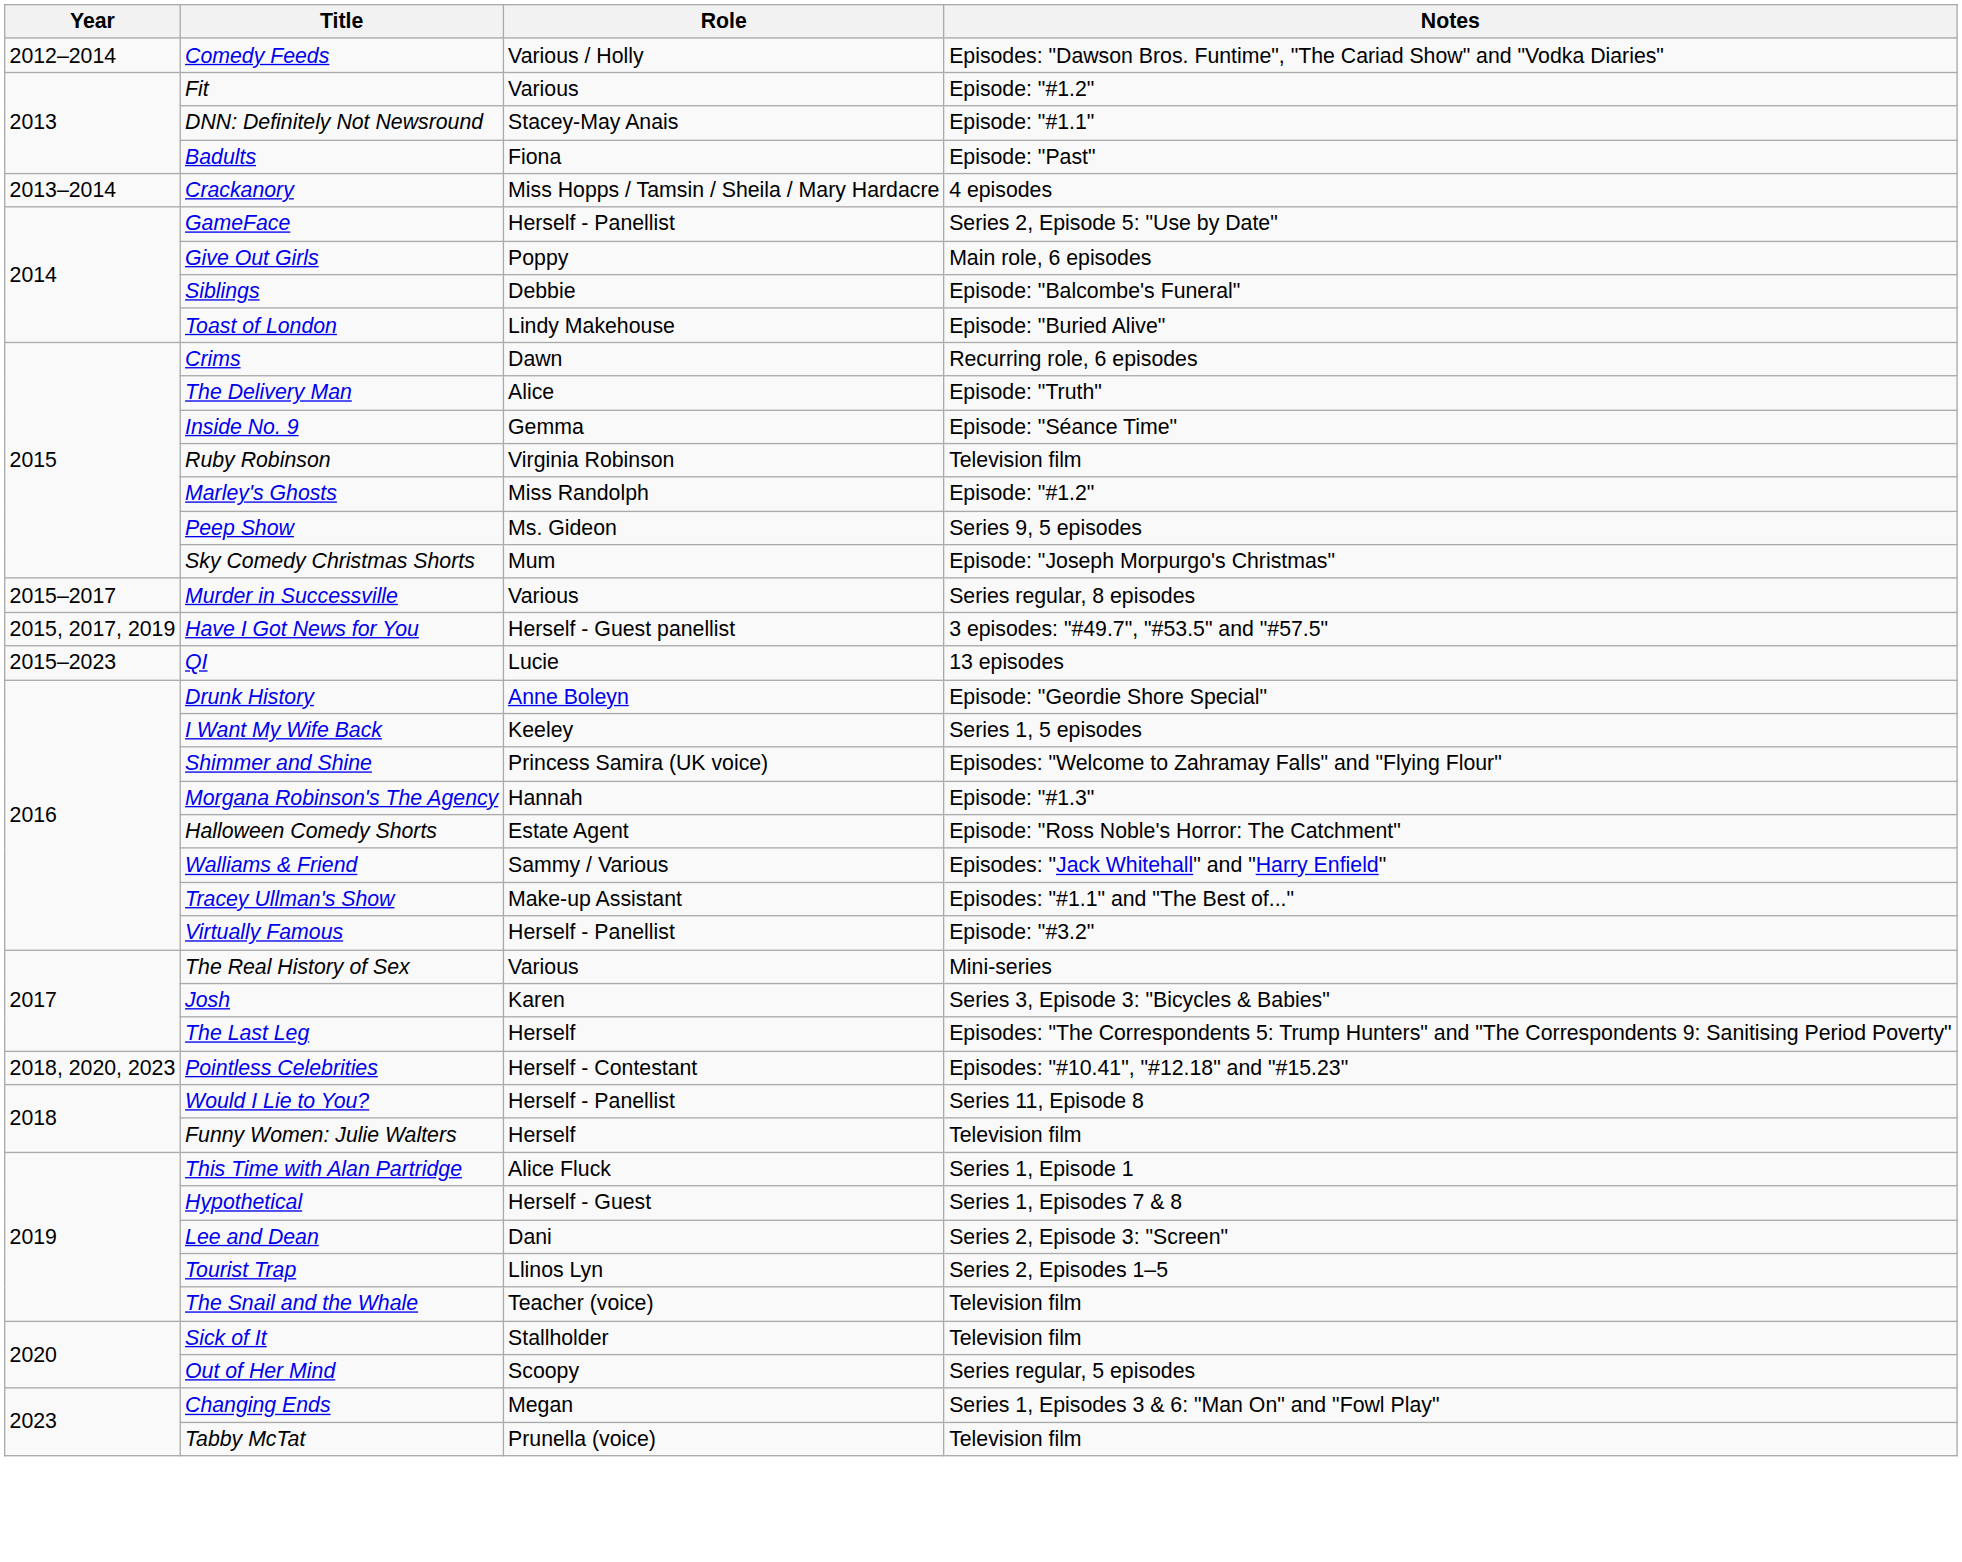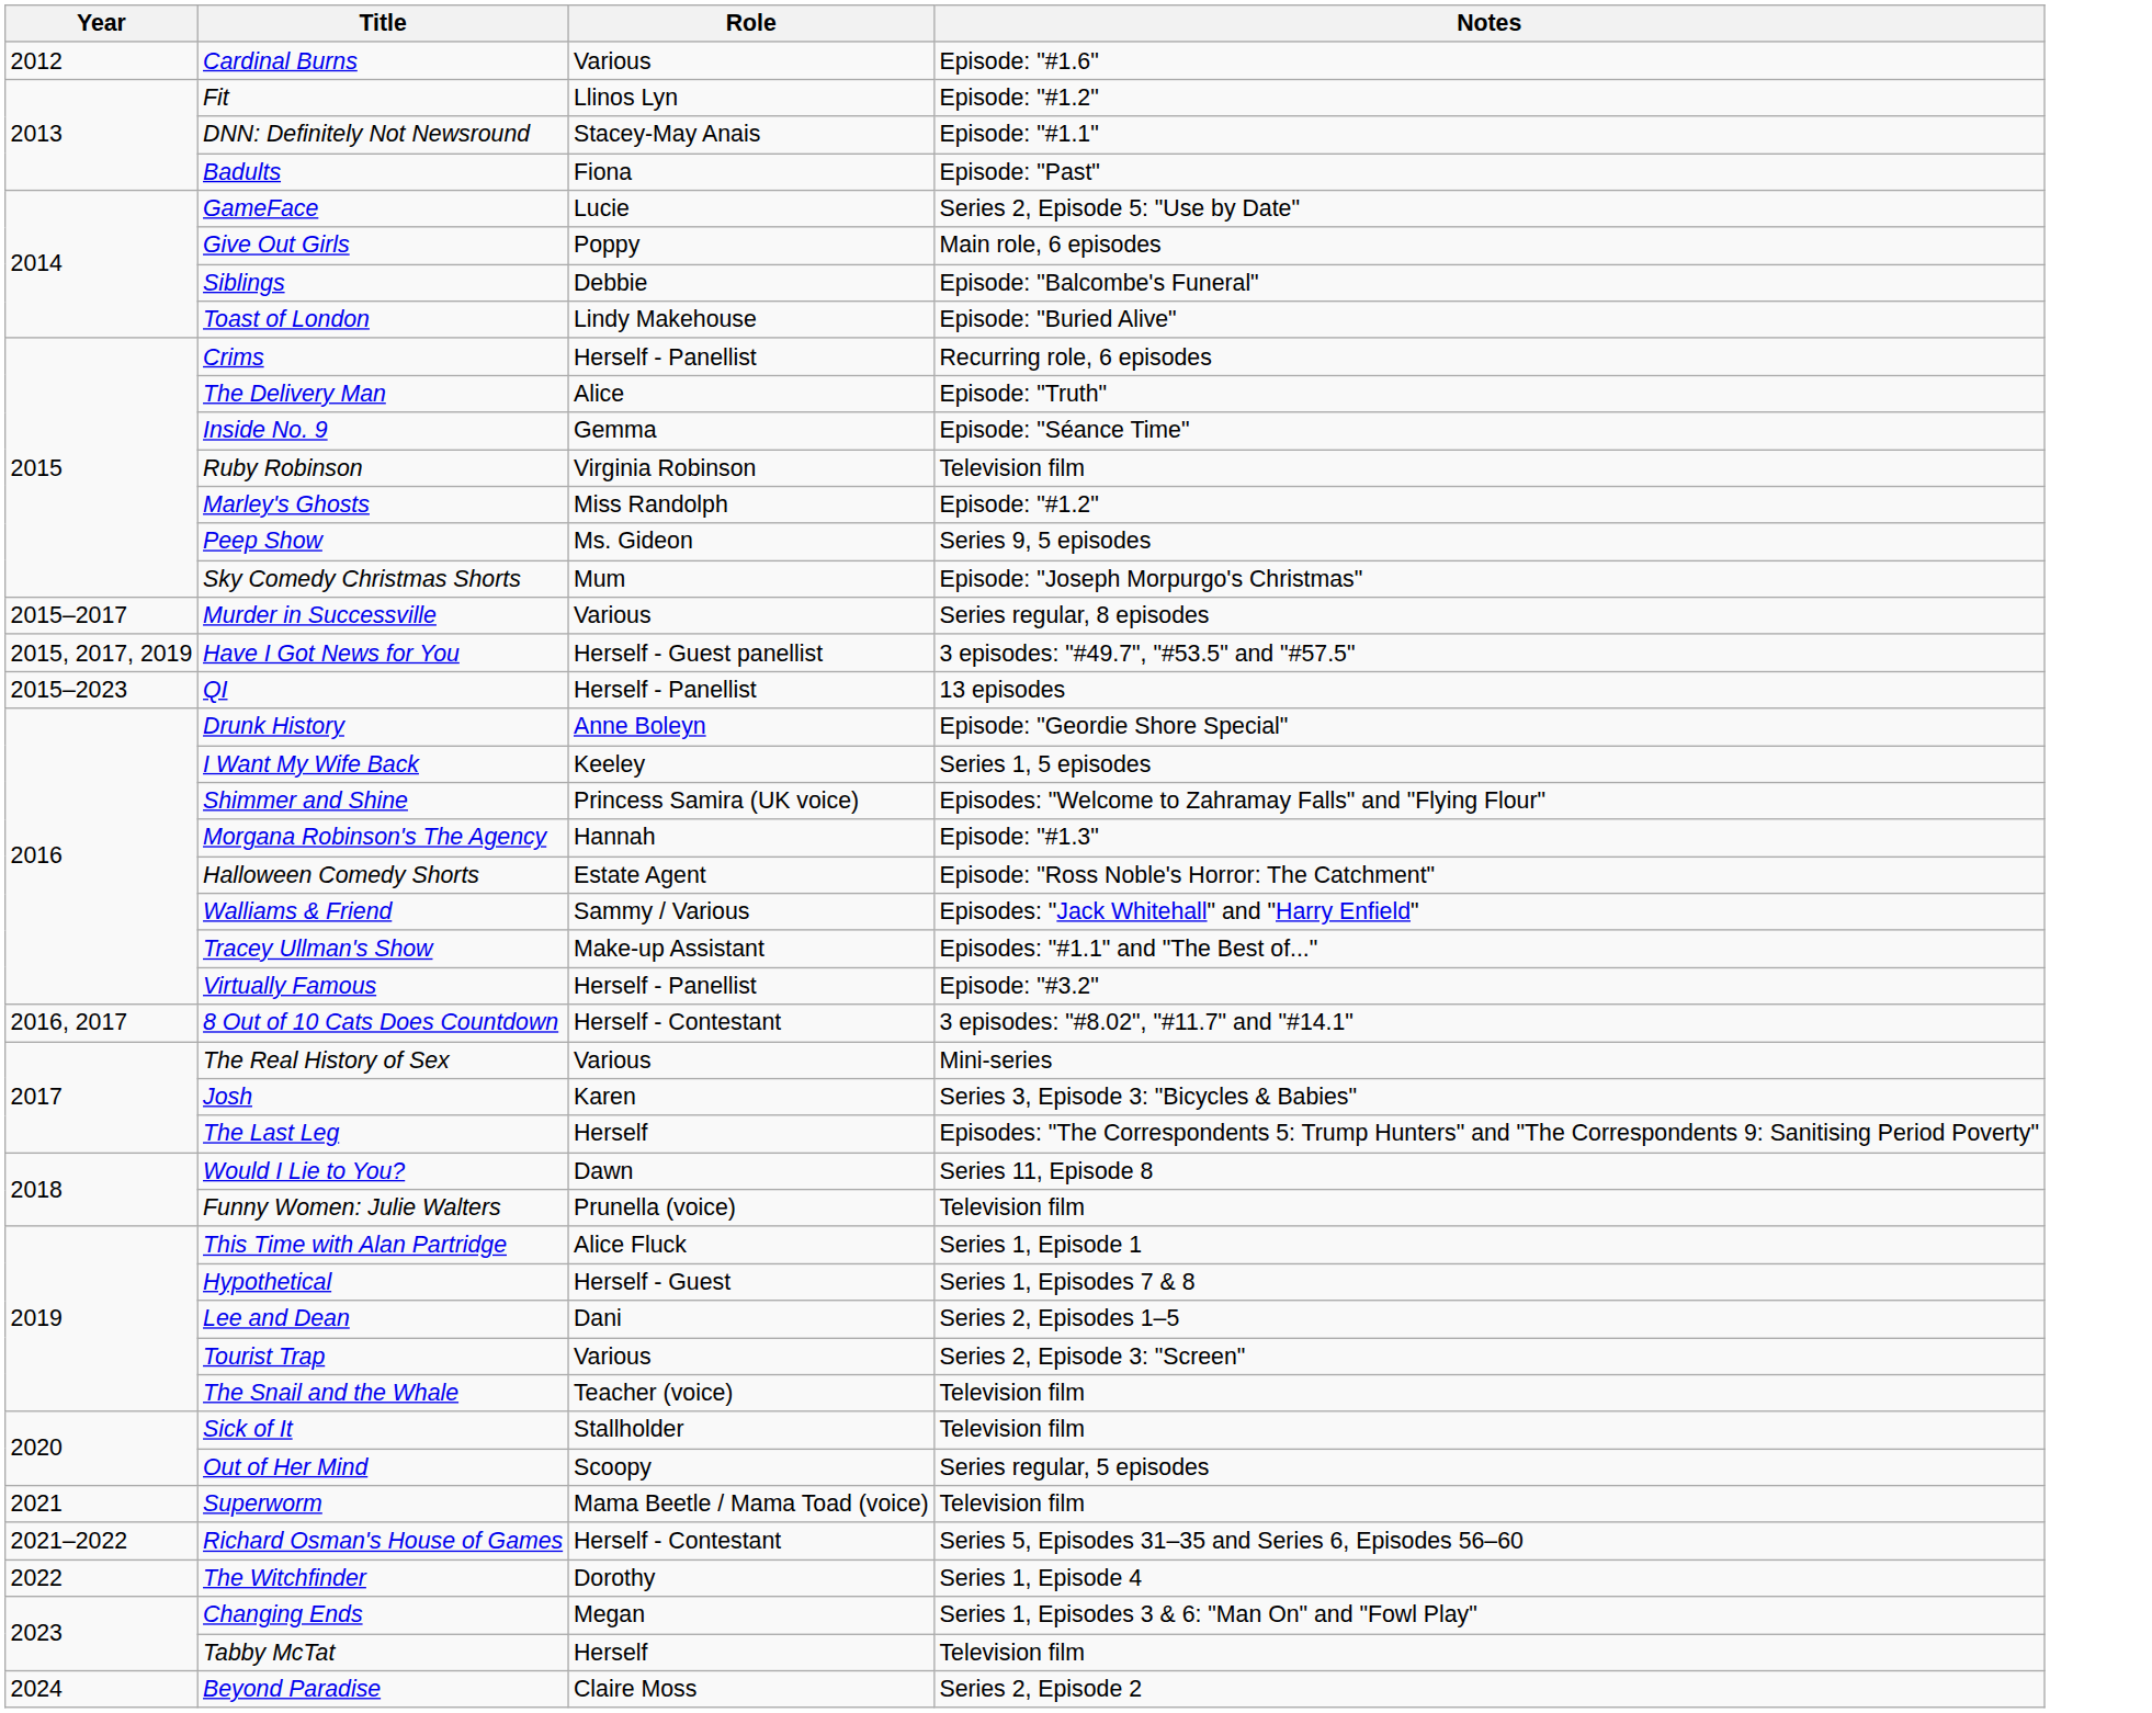+ row: 2012 | Cardinal Burns | Various | Episode: "#1.6"
- row: 2012–2014 | Comedy Feeds | Various / Holly | Episodes: "Dawson Bros. Funtime", "The Cariad Show" and "Vodka Diaries"
Fit | Role: Various -> Llinos Lyn
- row: 2013–2014 | Crackanory | Miss Hopps / Tamsin / Sheila / Mary Hardacre | 4 episodes
GameFace | Role: Herself - Panellist -> Lucie
Crims | Role: Dawn -> Herself - Panellist
QI | Role: Lucie -> Herself - Panellist
+ row: 2016, 2017 | 8 Out of 10 Cats Does Countdown | Herself - Contestant | 3 episodes: "#8.02", "#11.7" and "#14.1"
- row: 2018, 2020, 2023 | Pointless Celebrities | Herself - Contestant | Episodes: "#10.41", "#12.18" and "#15.23"
Would I Lie to You? | Role: Herself - Panellist -> Dawn
Funny Women: Julie Walters | Role: Herself -> Prunella (voice)
Lee and Dean | Notes: Series 2, Episode 3: "Screen" -> Series 2, Episodes 1–5
Tourist Trap | Role: Llinos Lyn -> Various
Tourist Trap | Notes: Series 2, Episodes 1–5 -> Series 2, Episode 3: "Screen"
+ row: 2021 | Superworm | Mama Beetle / Mama Toad (voice) | Television film
+ row: 2021–2022 | Richard Osman's House of Games | Herself - Contestant | Series 5, Episodes 31–35 and Series 6, Episodes 56–60
+ row: 2022 | The Witchfinder | Dorothy | Series 1, Episode 4
Tabby McTat | Role: Prunella (voice) -> Herself
+ row: 2024 | Beyond Paradise | Claire Moss | Series 2, Episode 2
